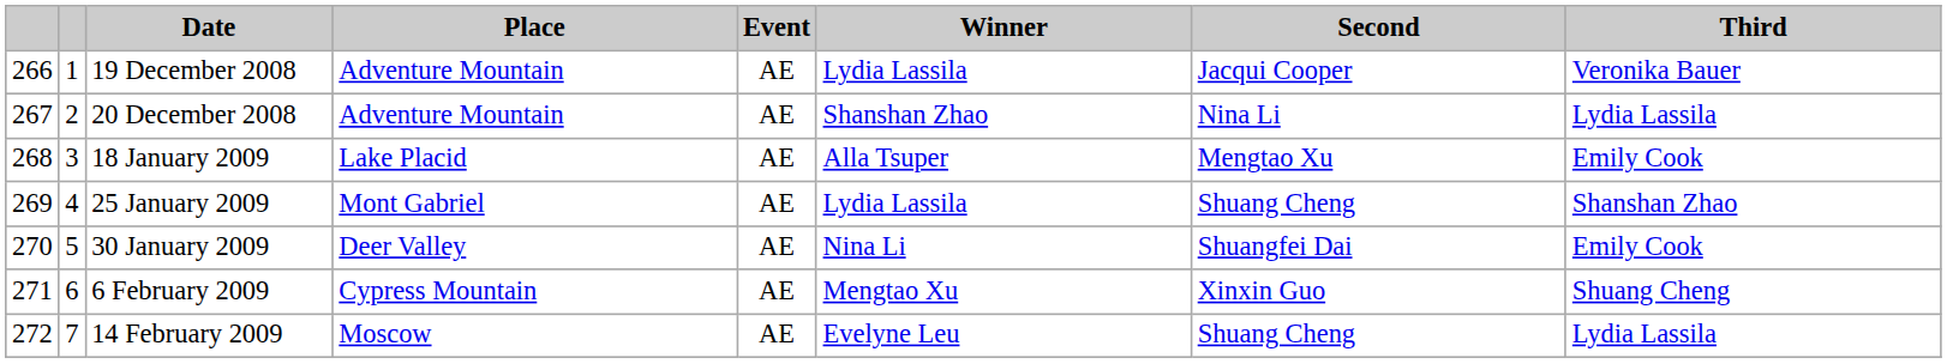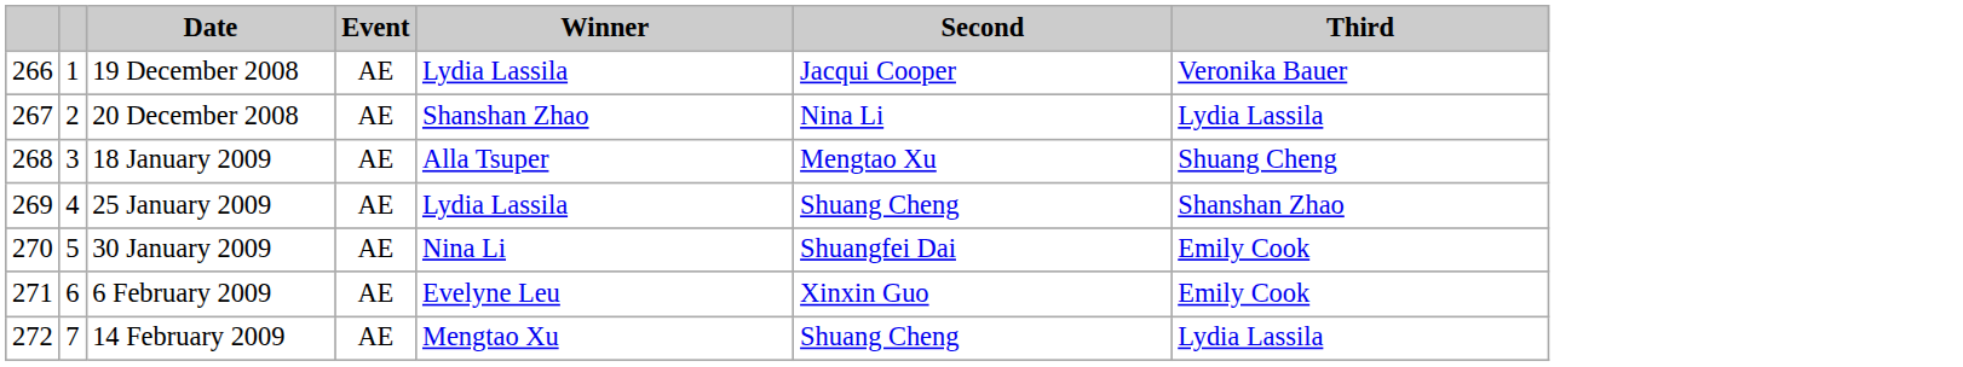- column: Place | Adventure Mountain | Adventure Mountain | Lake Placid | Mont Gabriel | Deer Valley | Cypress Mountain | Moscow
18 January 2009 | Third: Emily Cook -> Shuang Cheng
6 February 2009 | Winner: Mengtao Xu -> Evelyne Leu
6 February 2009 | Third: Shuang Cheng -> Emily Cook
14 February 2009 | Winner: Evelyne Leu -> Mengtao Xu
